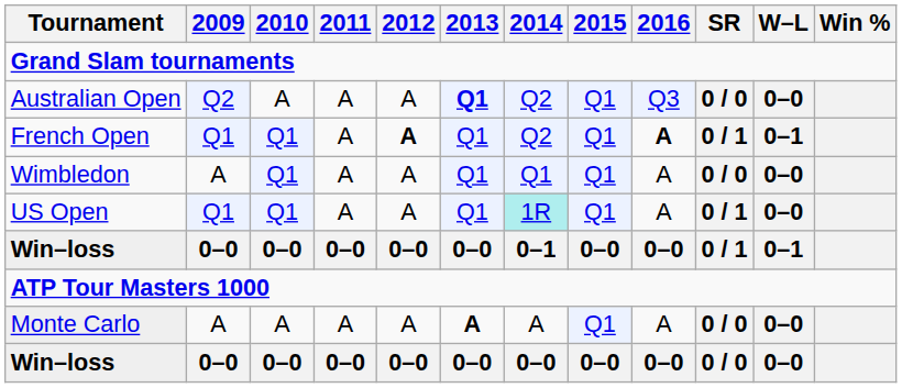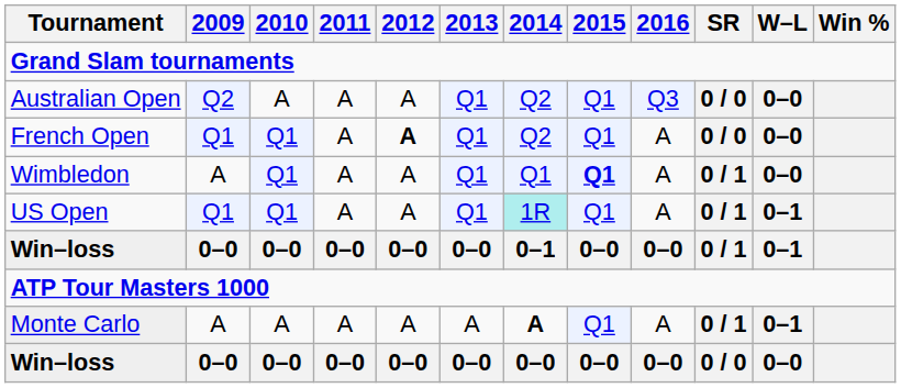Australian Open | 2013: bold -> normal
French Open | 2016: bold -> normal
French Open | SR: 0 / 1 -> 0 / 0
French Open | W–L: 0–1 -> 0–0
Wimbledon | 2015: normal -> bold
Wimbledon | SR: 0 / 0 -> 0 / 1
US Open | W–L: 0–0 -> 0–1
Monte Carlo | 2013: bold -> normal
Monte Carlo | 2014: normal -> bold
Monte Carlo | SR: 0 / 0 -> 0 / 1
Monte Carlo | W–L: 0–0 -> 0–1
